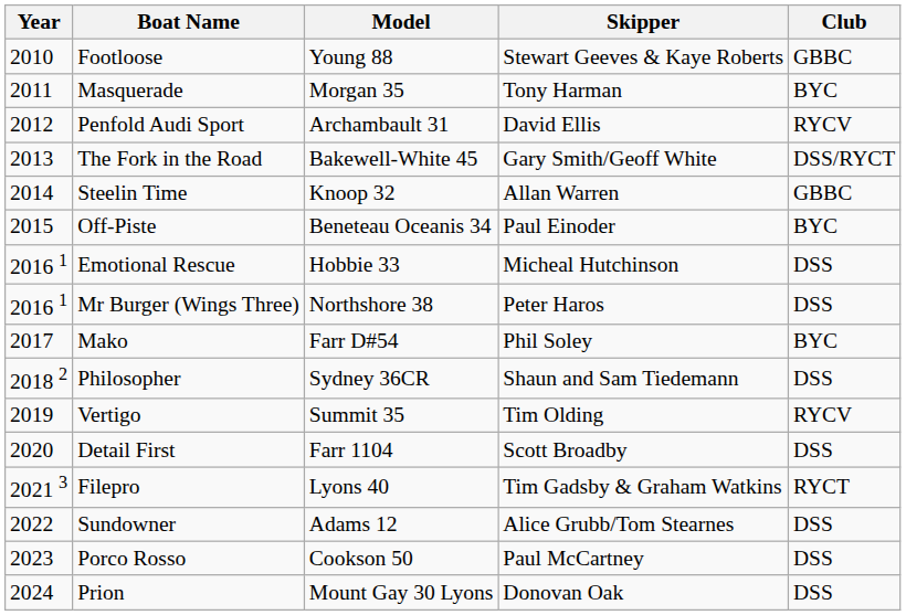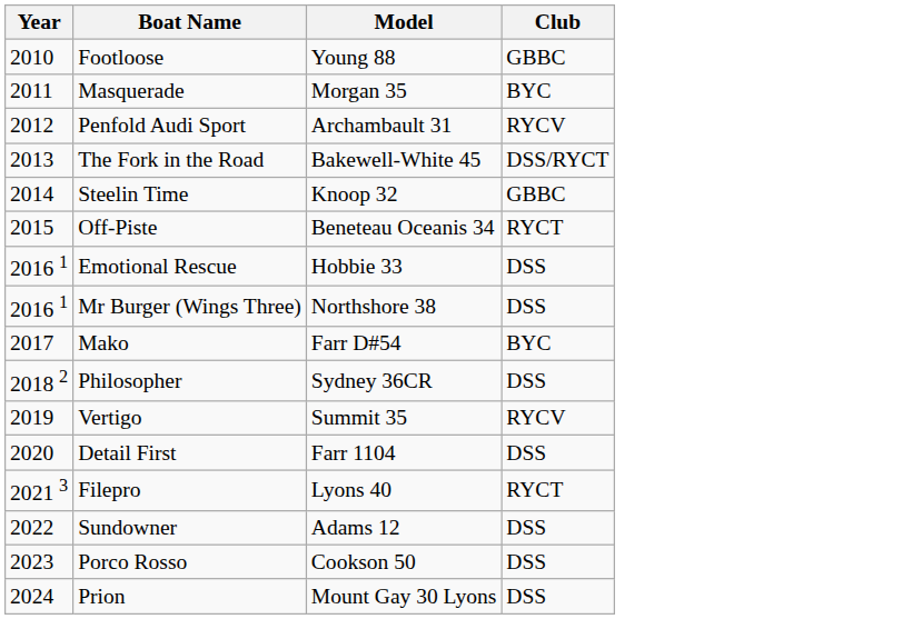- column: Skipper | Stewart Geeves & Kaye Roberts | Tony Harman | David Ellis | Gary Smith/Geoff White | Allan Warren | Paul Einoder | Micheal Hutchinson | Peter Haros | Phil Soley | Shaun and Sam Tiedemann | Tim Olding | Scott Broadby | Tim Gadsby & Graham Watkins | Alice Grubb/Tom Stearnes | Paul McCartney | Donovan Oak
Off-Piste | Club: BYC -> RYCT
